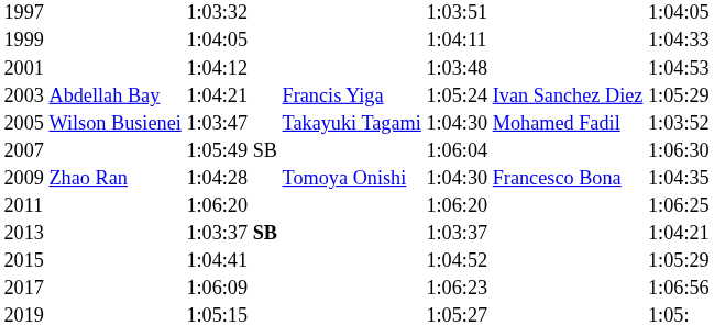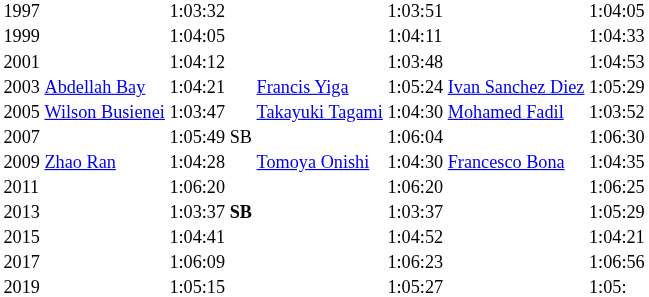2013 | column 7: 1:04:21 -> 1:05:29
2015 | column 7: 1:05:29 -> 1:04:21
